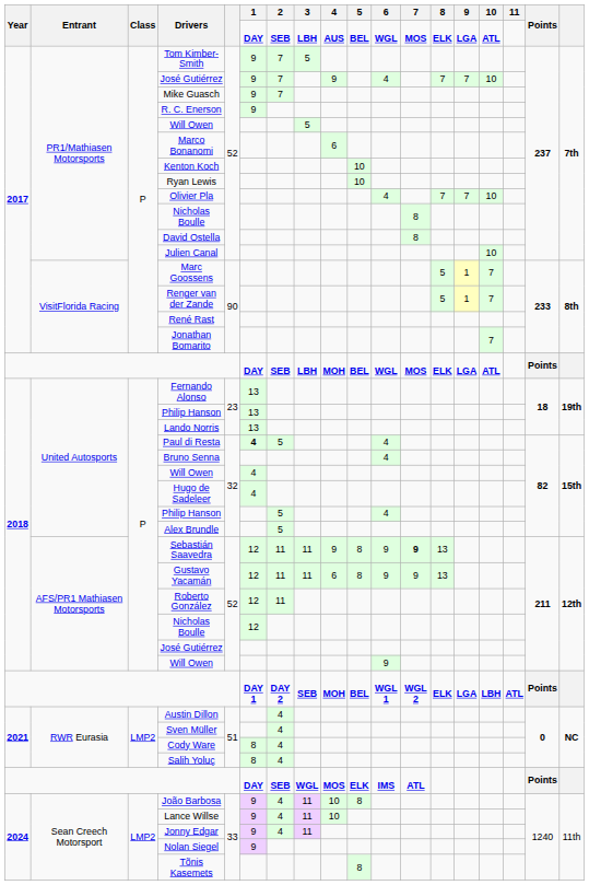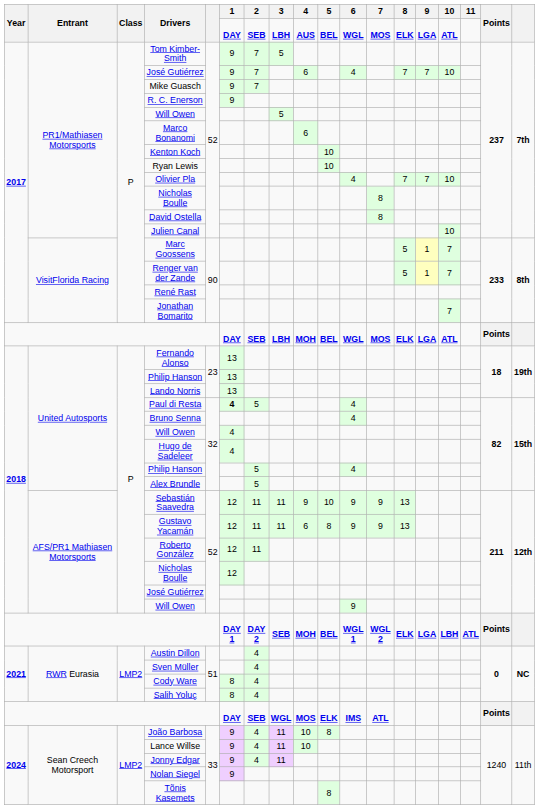PR1/Mathiasen Motorsports / José Gutiérrez | 4: 9 -> 6
Sebastián Saavedra | 5: 8 -> 10
Sebastián Saavedra | 7: bold -> normal
